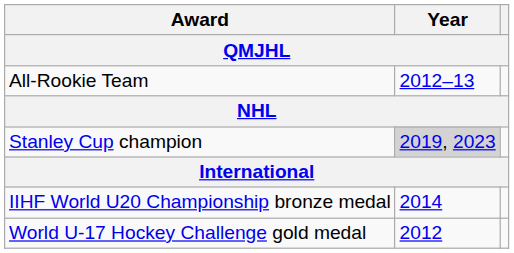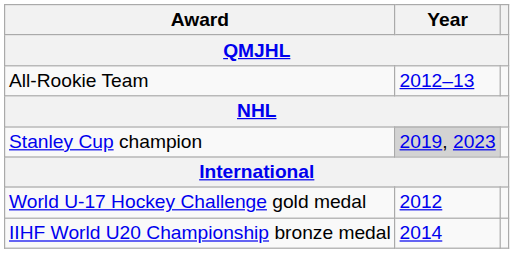rows swapped: World U-17 Hockey Challenge gold medal <-> IIHF World U20 Championship bronze medal
